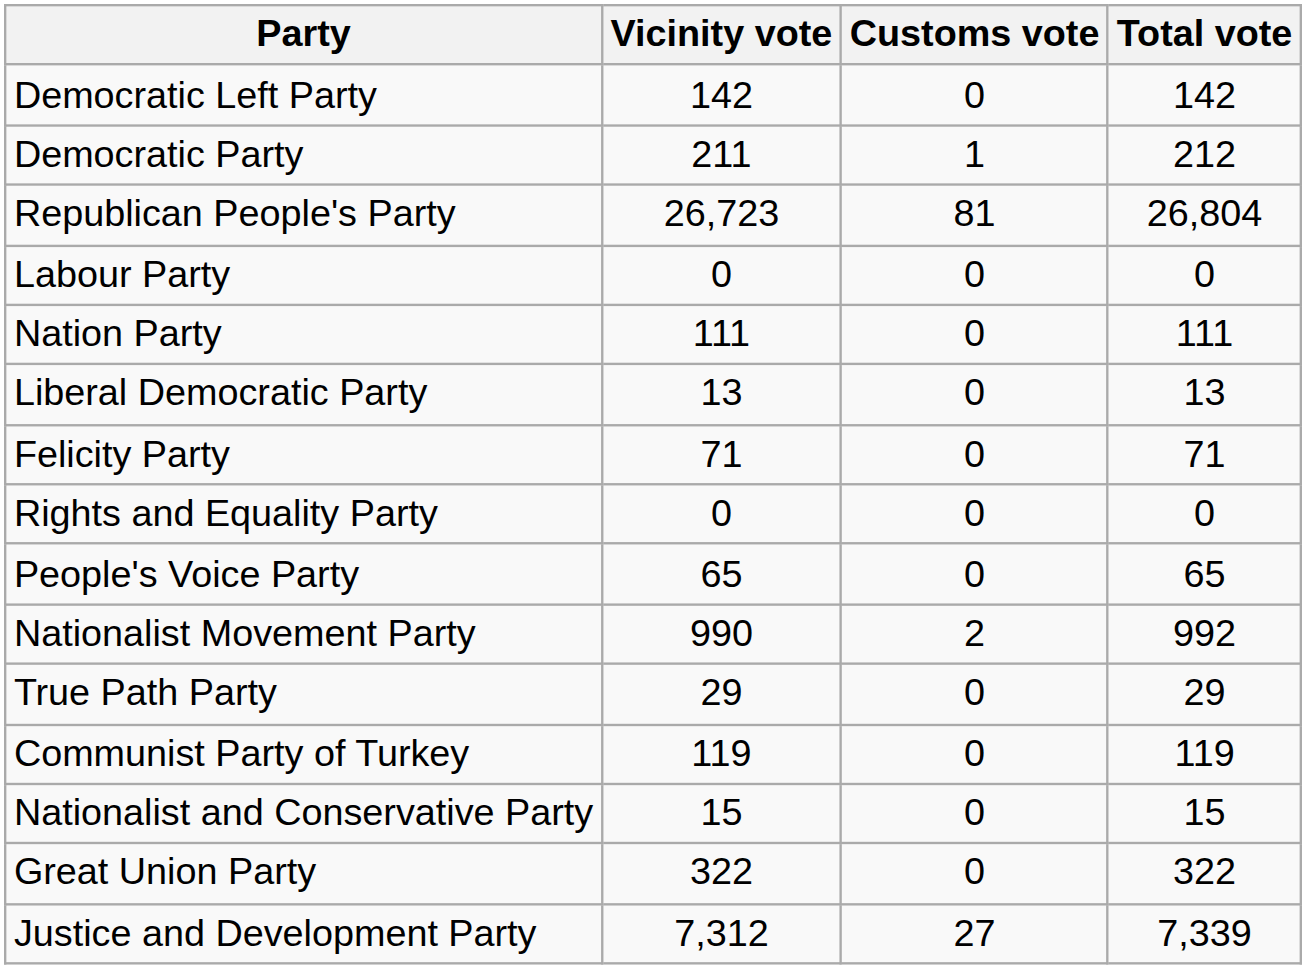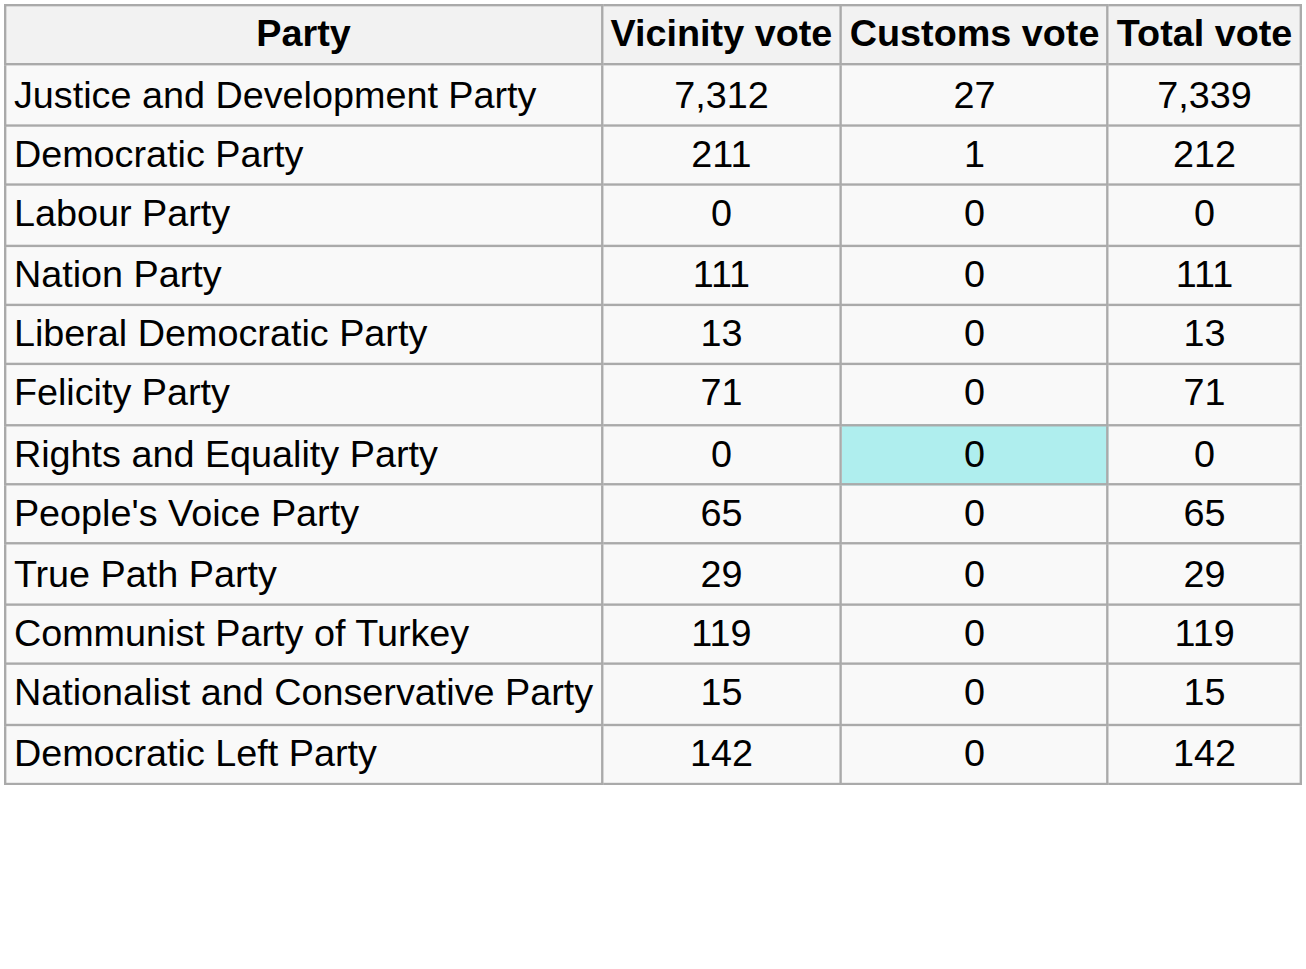rows swapped: Justice and Development Party <-> Democratic Left Party
- row: Republican People's Party | 26,723 | 81 | 26,804
Rights and Equality Party | Customs vote: no background -> paleturquoise background
- row: Nationalist Movement Party | 990 | 2 | 992
- row: Great Union Party | 322 | 0 | 322
